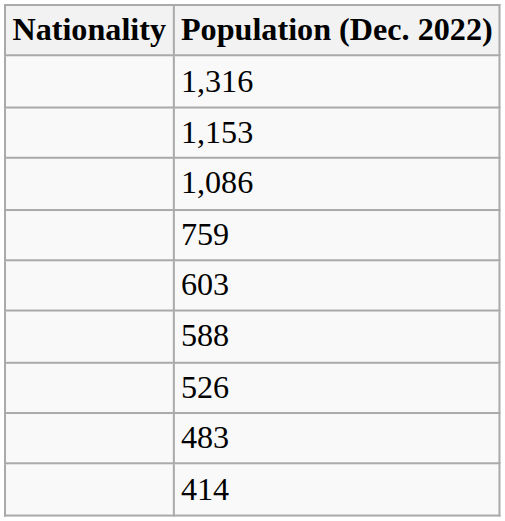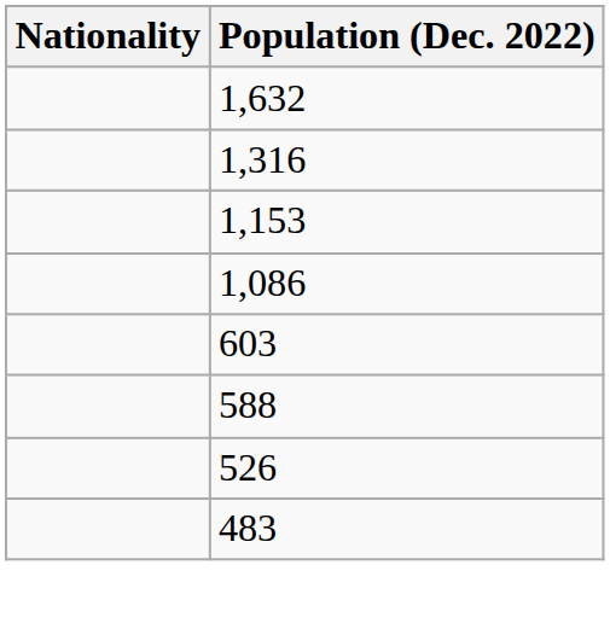+ row: 1,632
- row: 759
- row: 414
